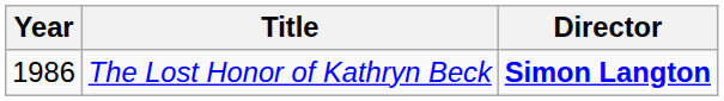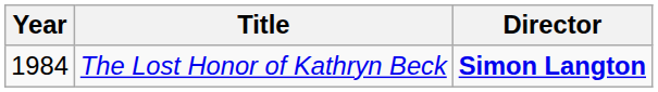The Lost Honor of Kathryn Beck | Year: 1986 -> 1984
